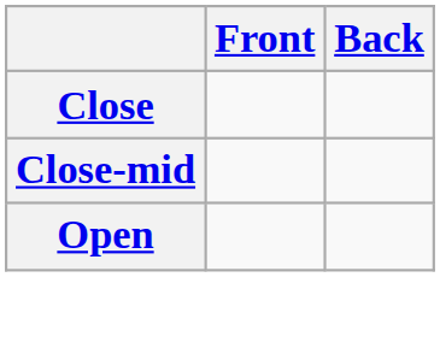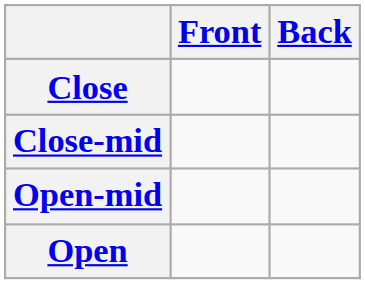+ row: Open-mid
